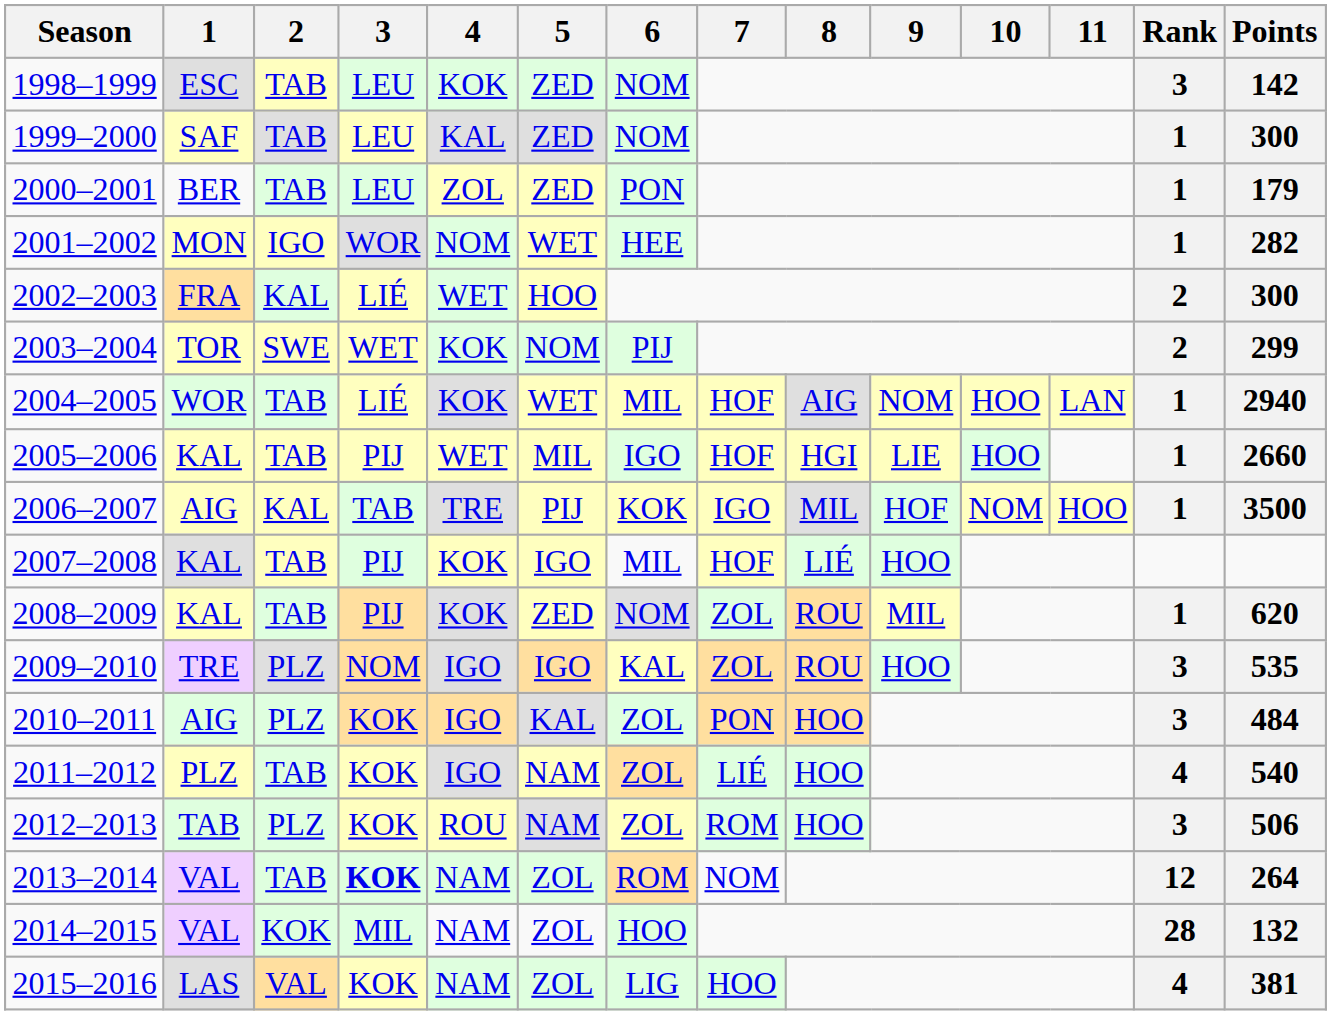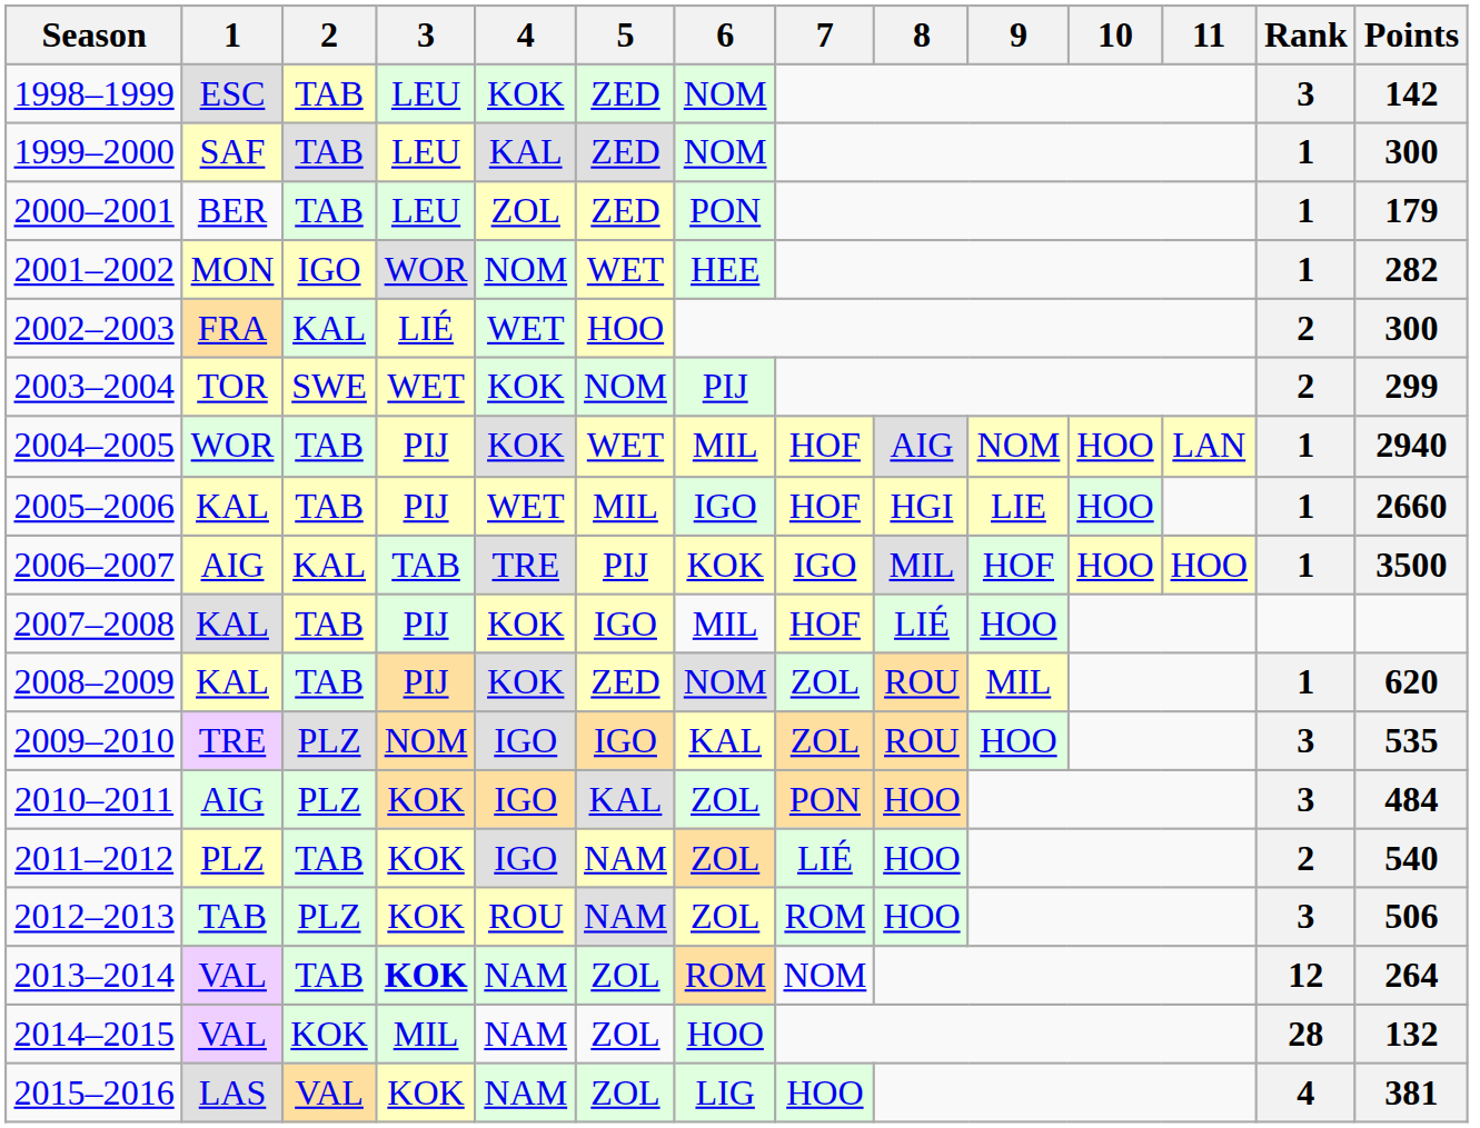2004–2005 | 3: LIÉ -> PIJ
2006–2007 | 10: NOM -> HOO
2011–2012 | Rank: 4 -> 2
